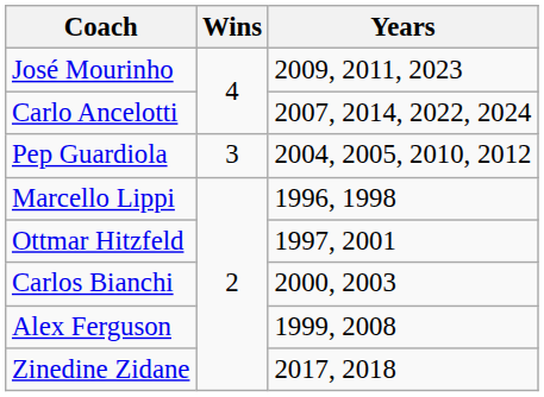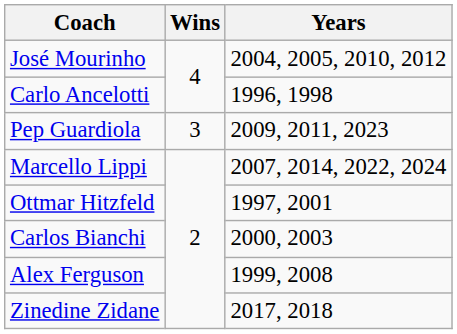José Mourinho | Years: 2009, 2011, 2023 -> 2004, 2005, 2010, 2012
Carlo Ancelotti | Years: 2007, 2014, 2022, 2024 -> 1996, 1998
Pep Guardiola | Years: 2004, 2005, 2010, 2012 -> 2009, 2011, 2023
Marcello Lippi | Years: 1996, 1998 -> 2007, 2014, 2022, 2024
